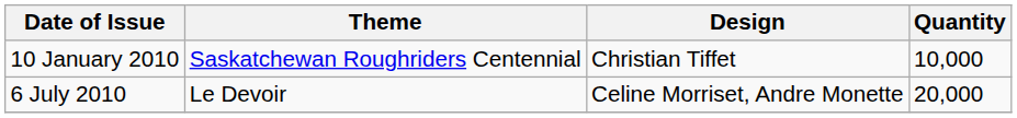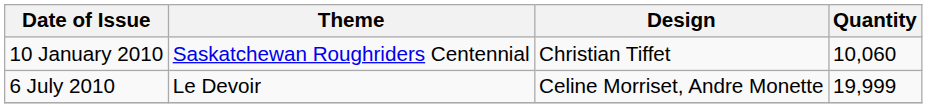10 January 2010 | Quantity: 10,000 -> 10,060
6 July 2010 | Quantity: 20,000 -> 19,999
